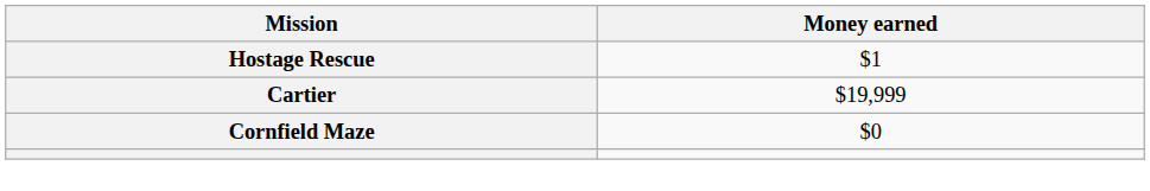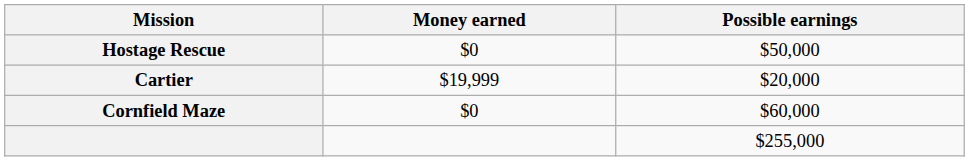+ column: Possible earnings | $50,000 | $20,000 | $60,000 | $255,000
Hostage Rescue | Money earned: $1 -> $0
